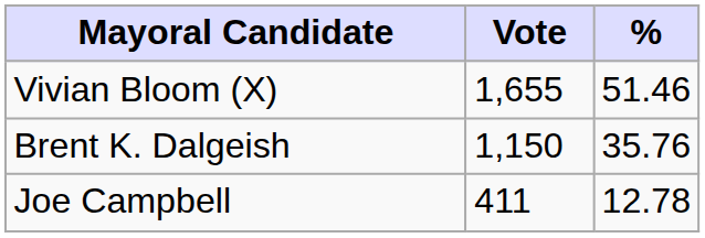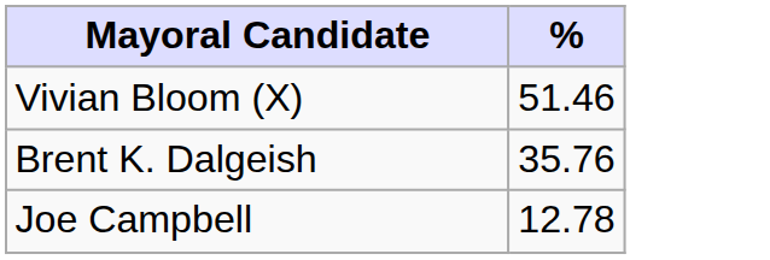- column: Vote | 1,655 | 1,150 | 411
